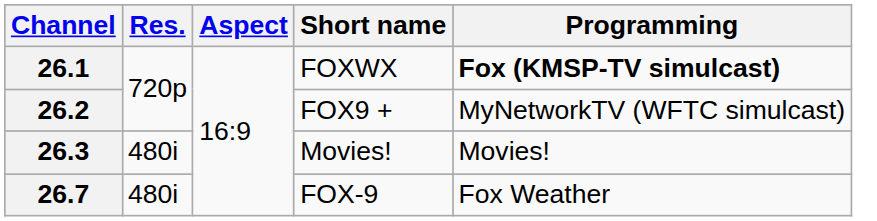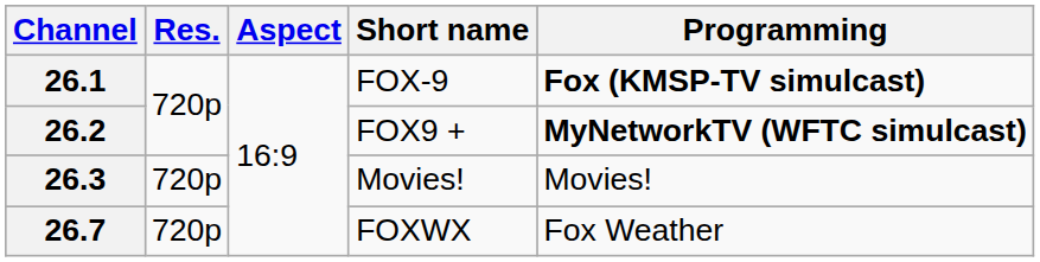26.1 | Short name: FOXWX -> FOX-9
26.2 | Programming: normal -> bold
26.3 | Res.: 480i -> 720p
26.7 | Res.: 480i -> 720p
26.7 | Short name: FOX-9 -> FOXWX
